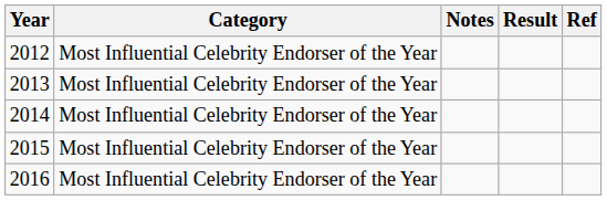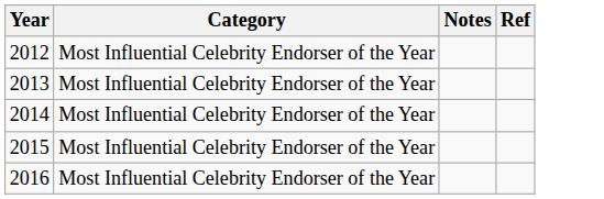- column: Result
